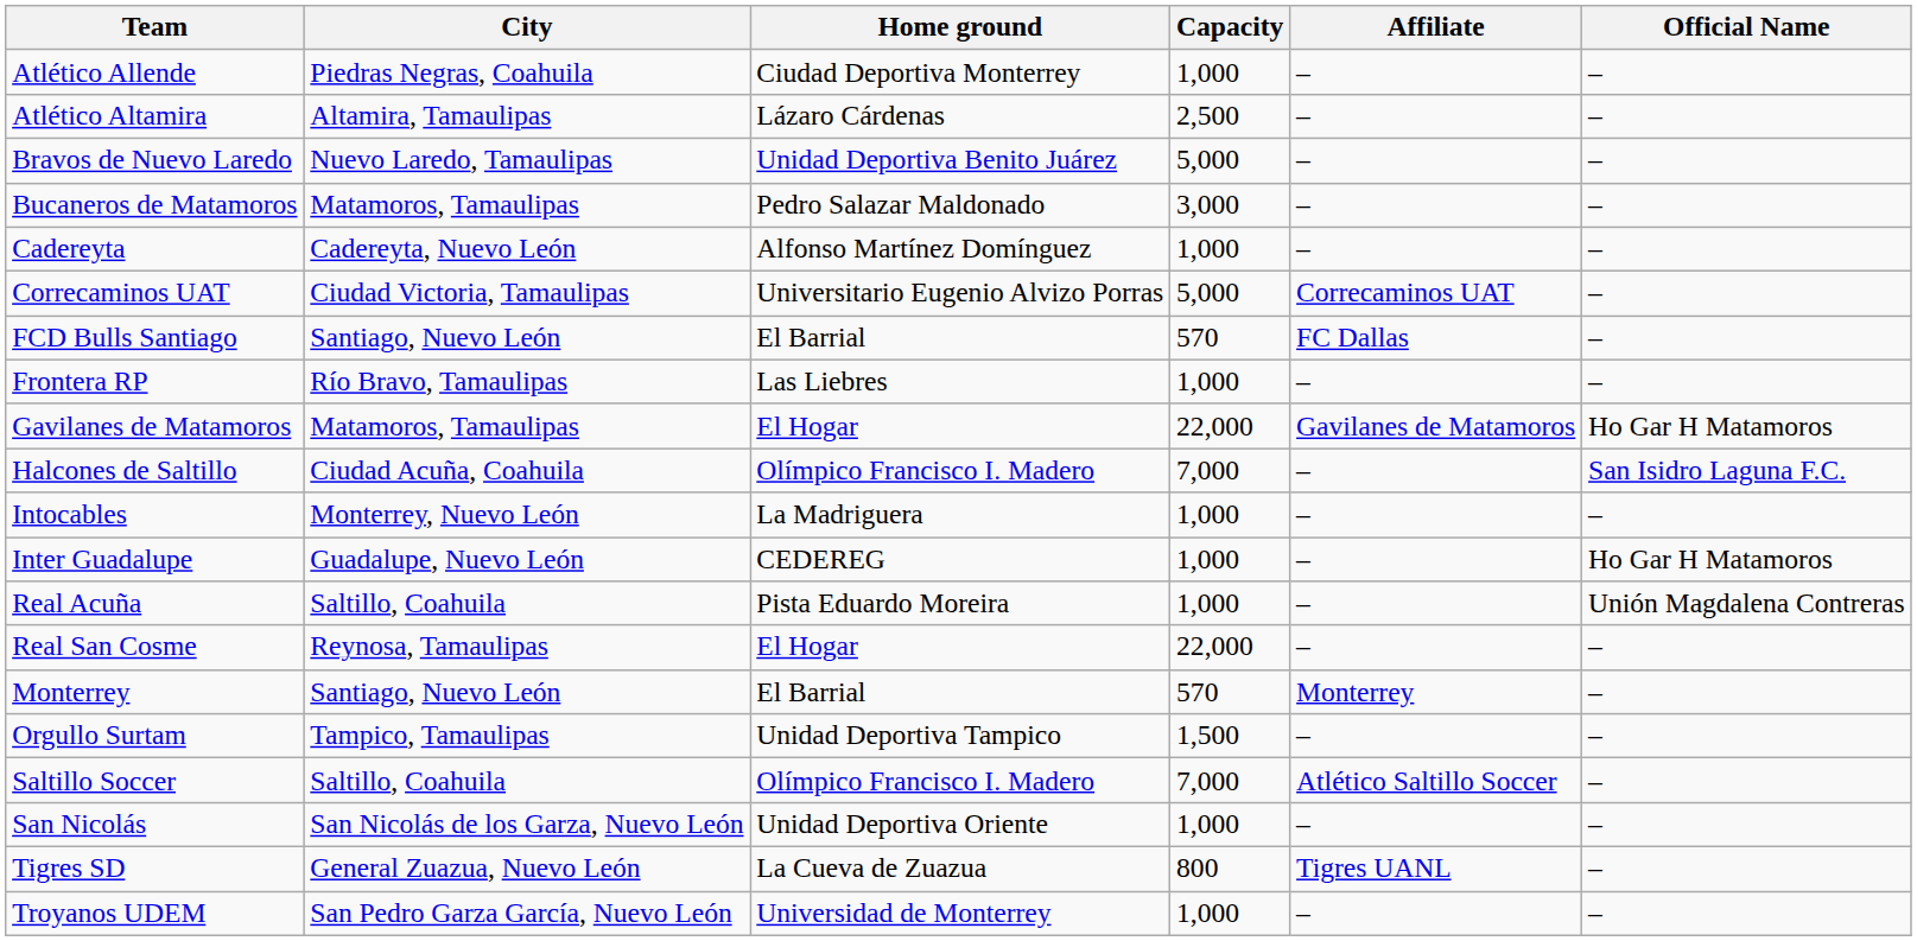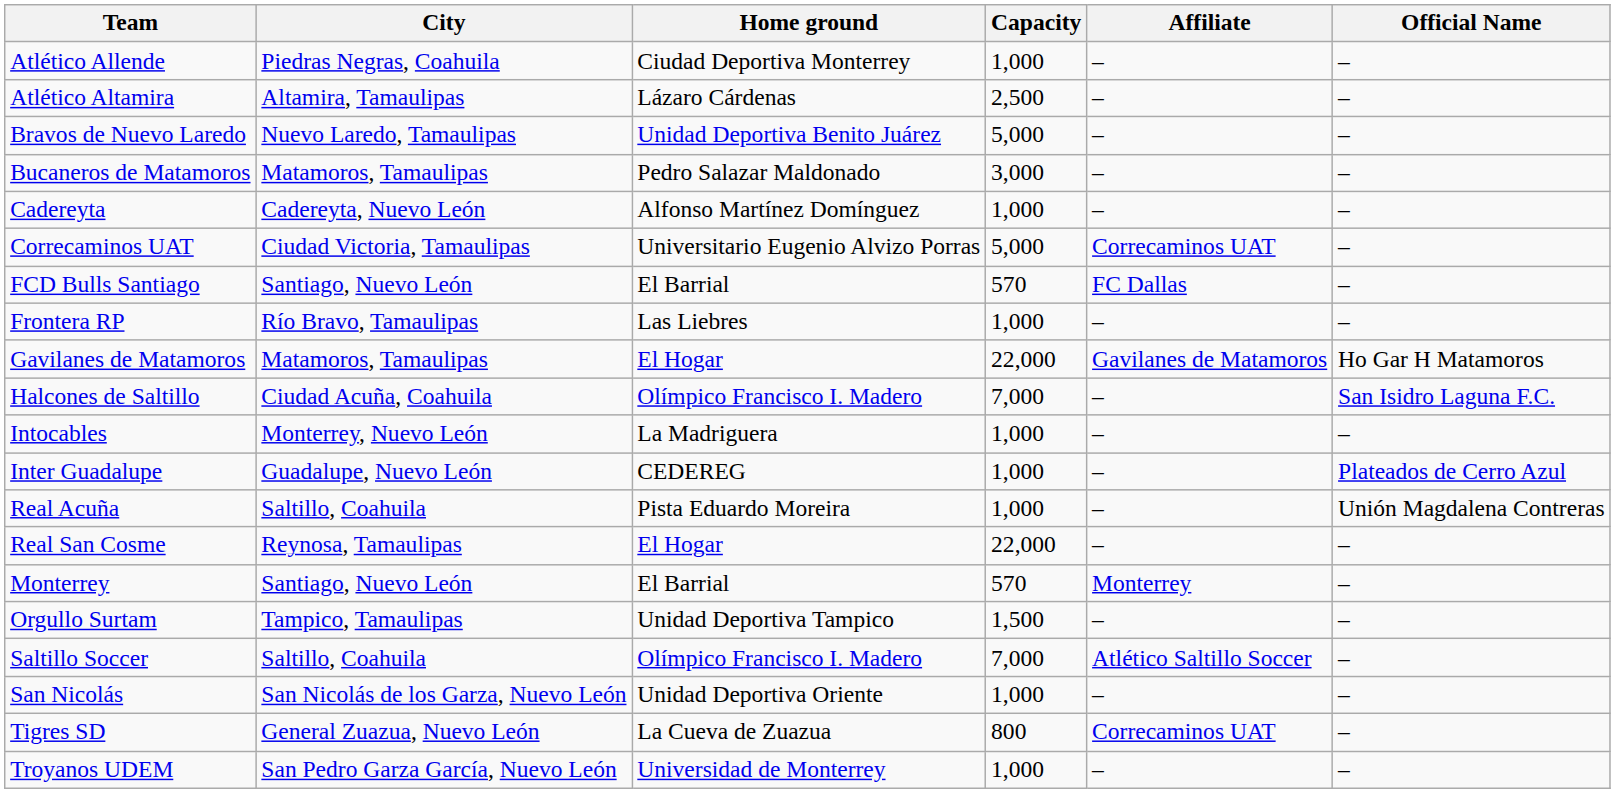Inter Guadalupe | Official Name: Ho Gar H Matamoros -> Plateados de Cerro Azul
Tigres SD | Affiliate: Tigres UANL -> Correcaminos UAT
